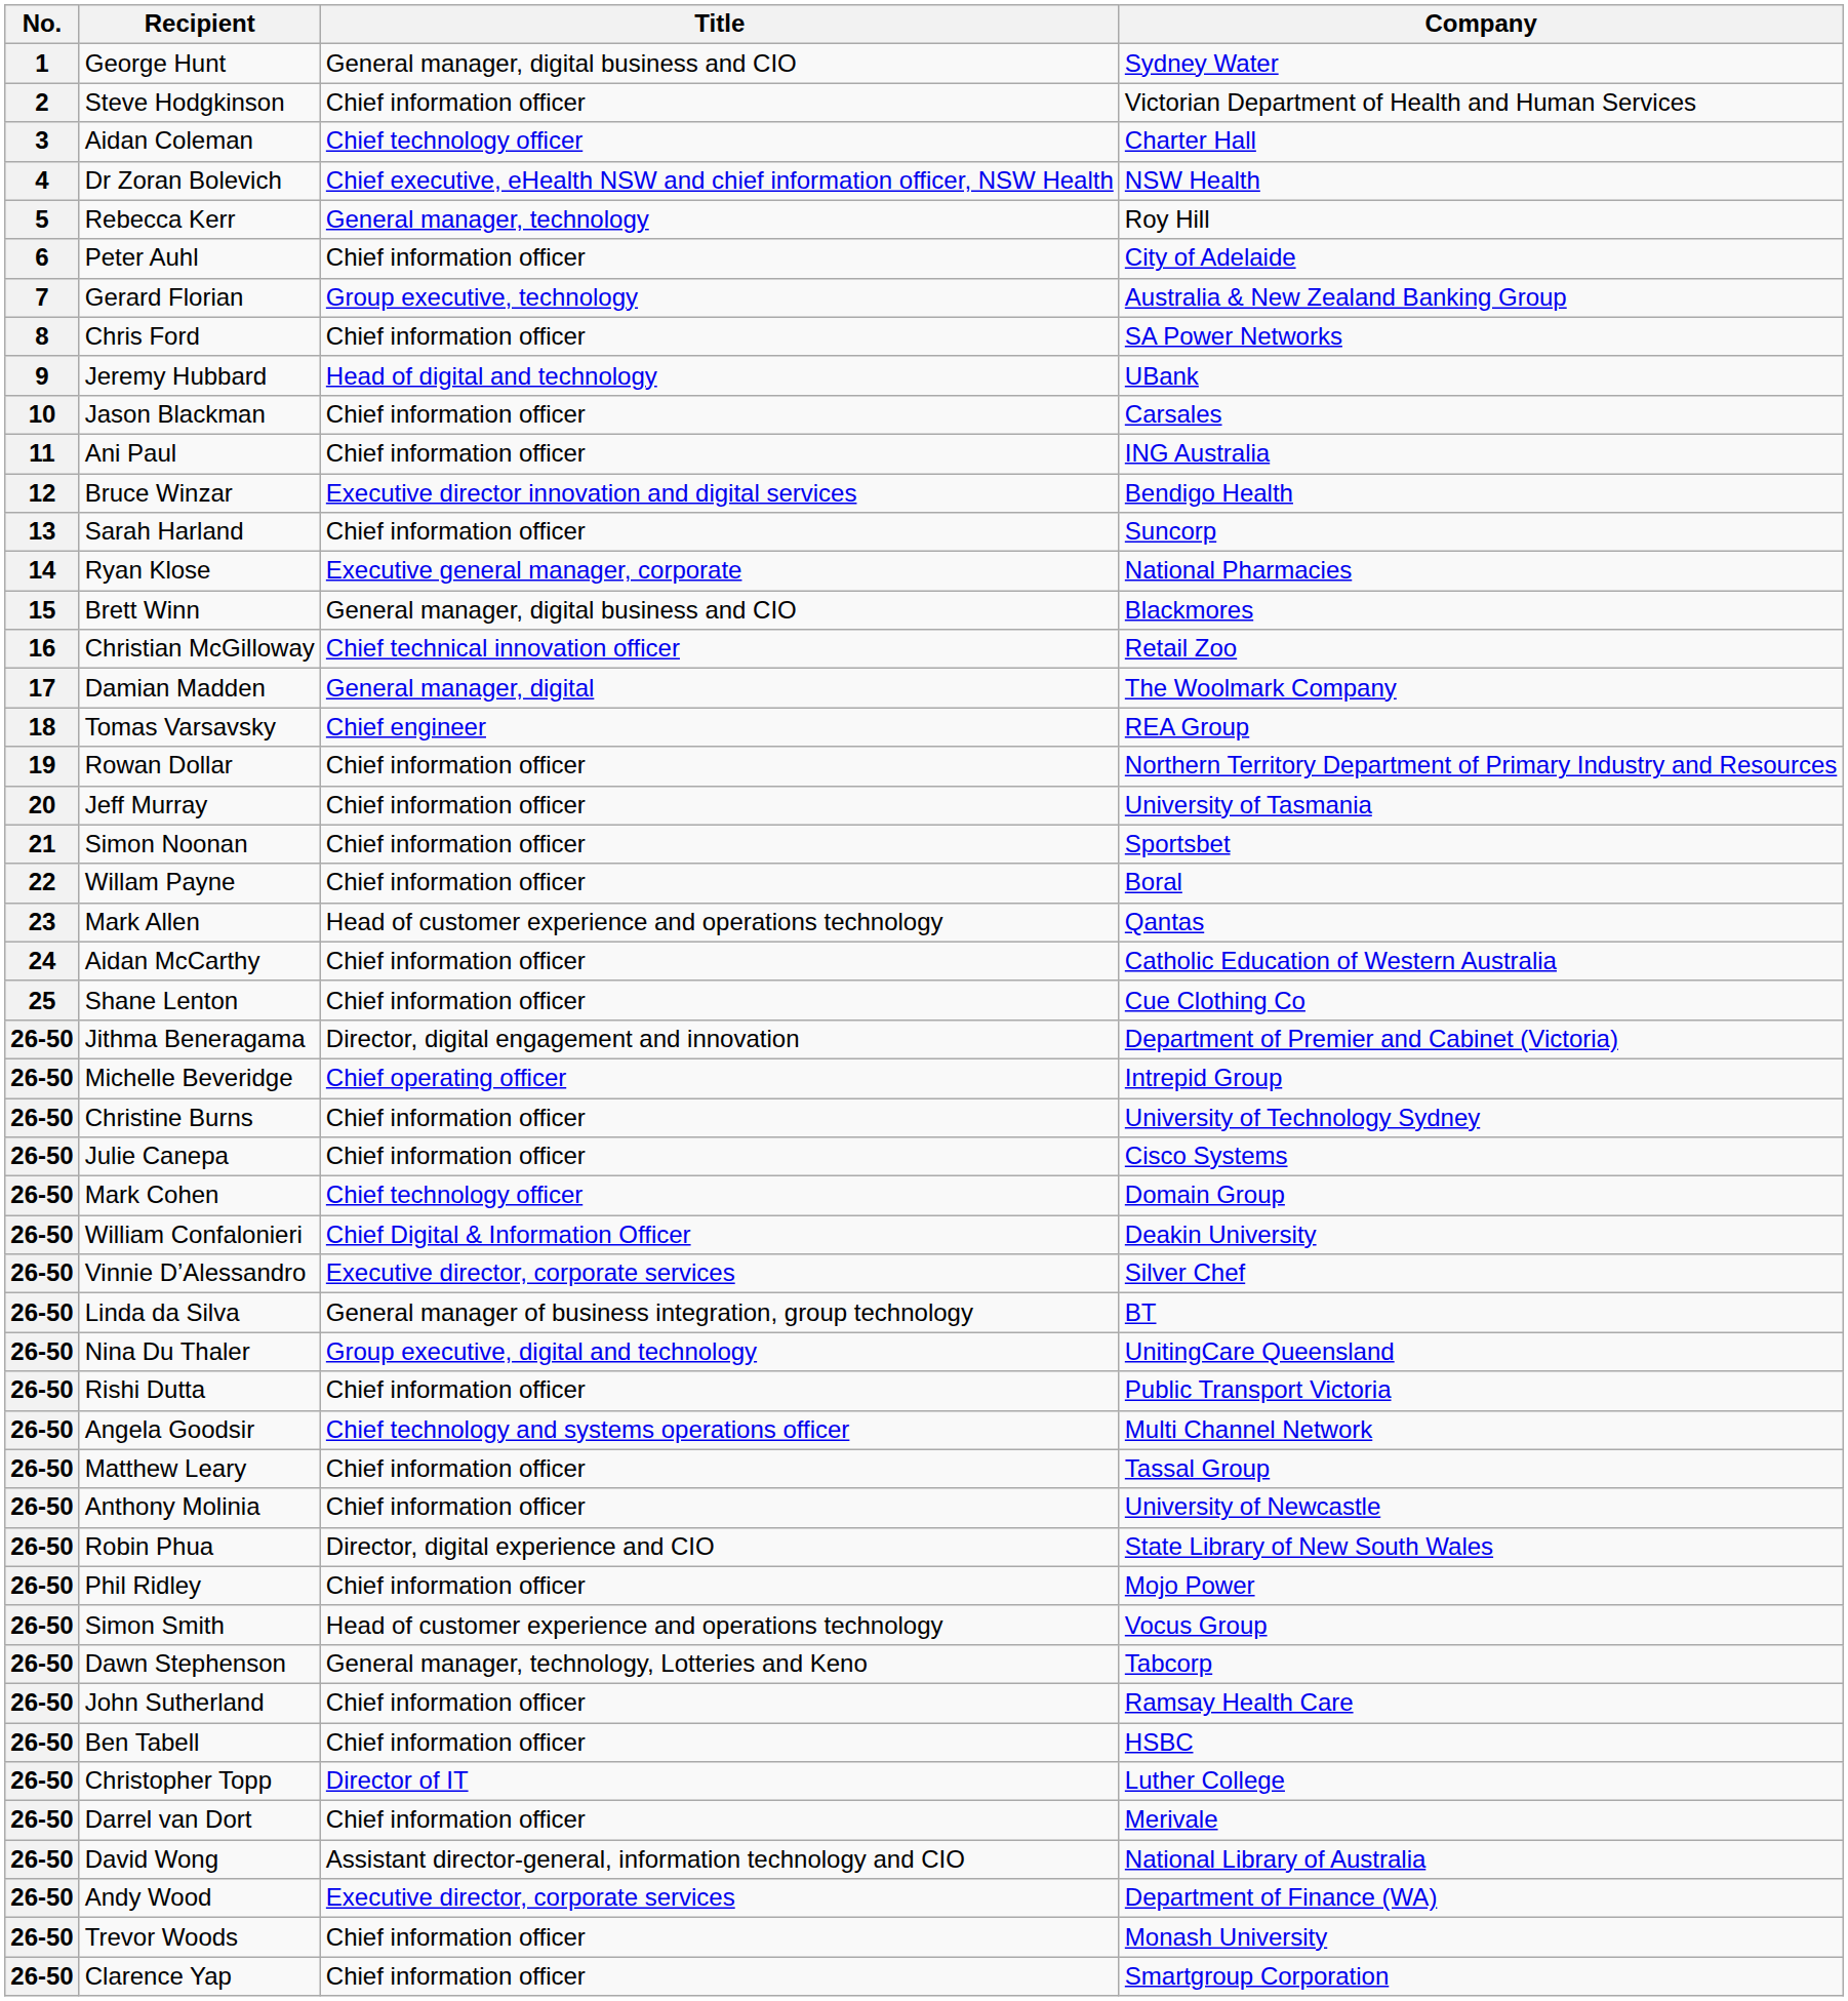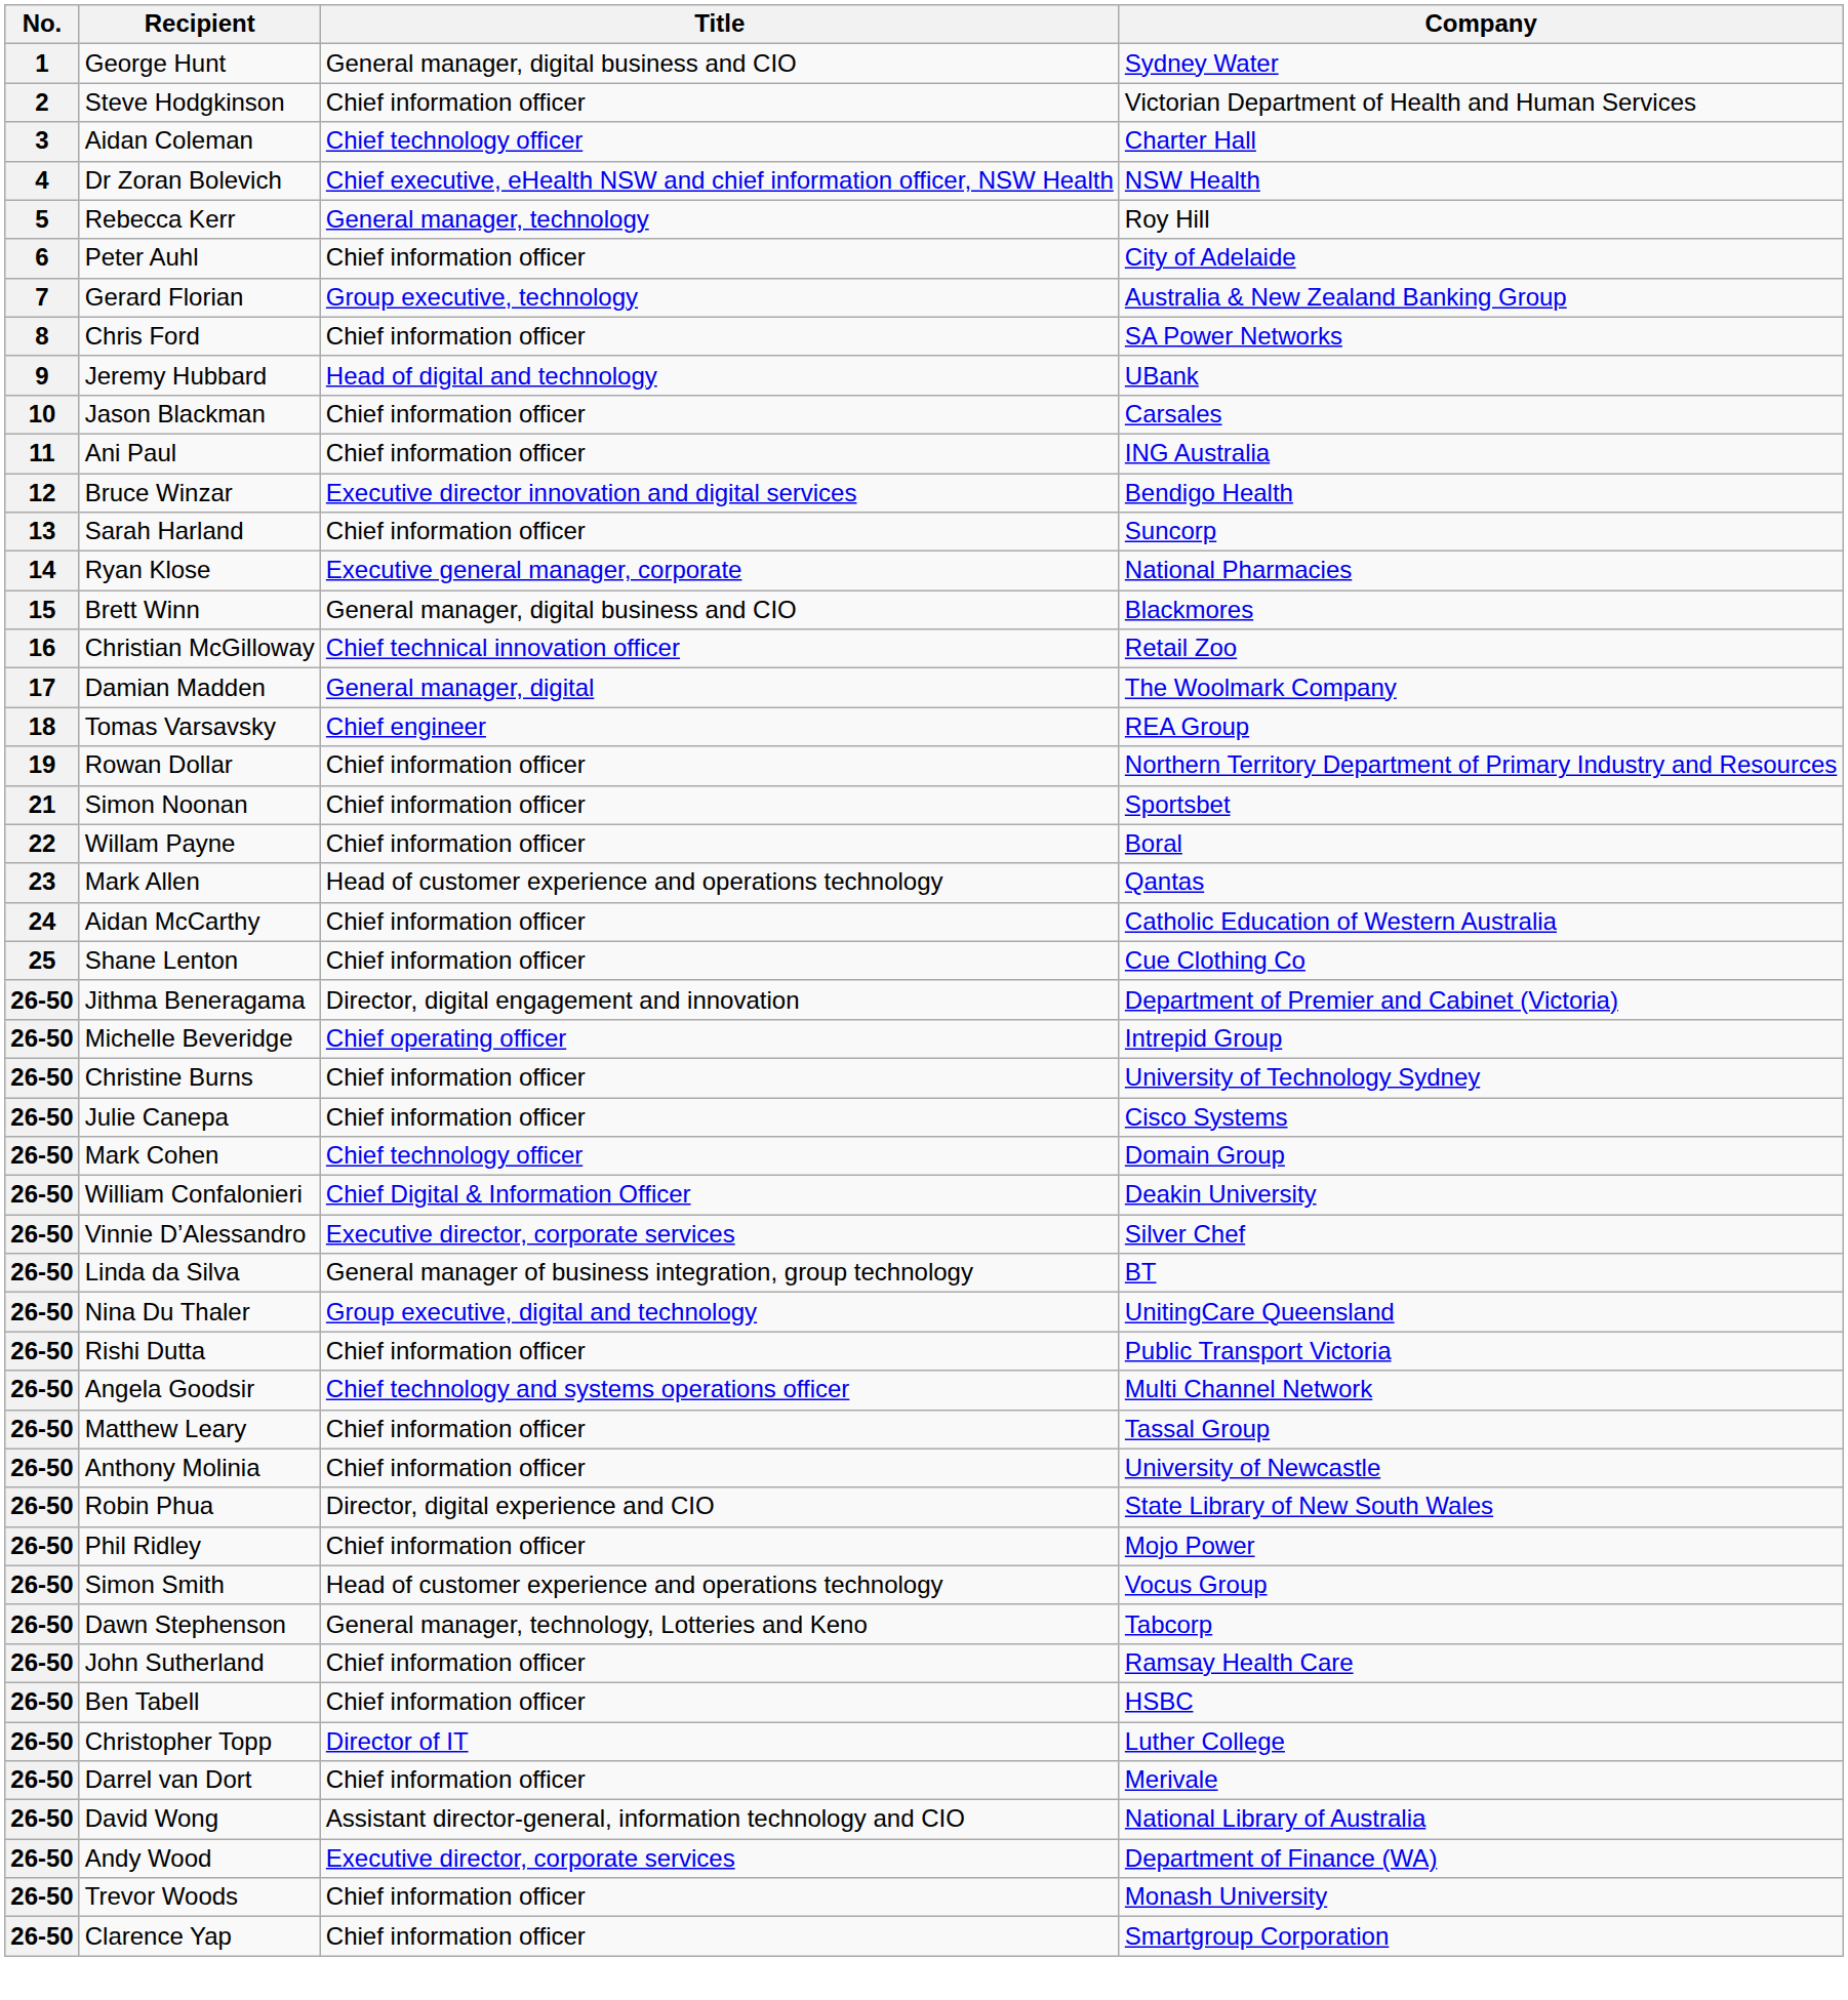- row: 20 | Jeff Murray | Chief information officer | University of Tasmania
